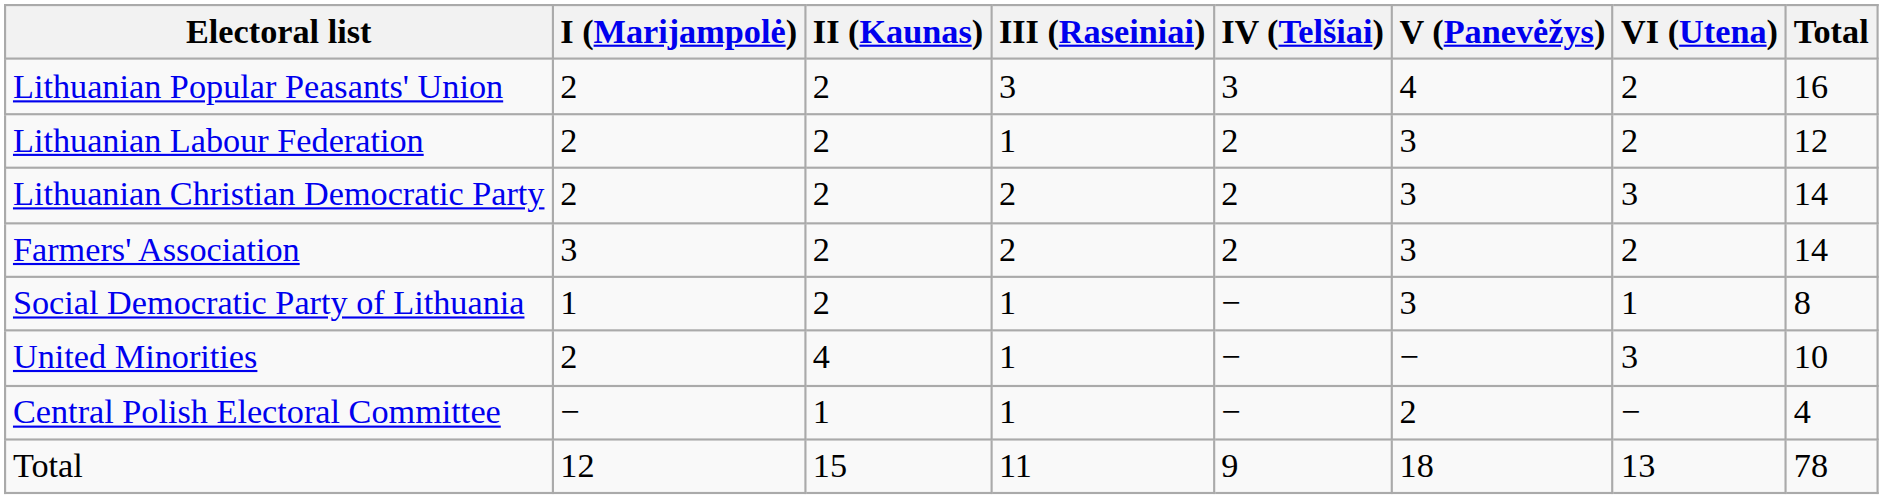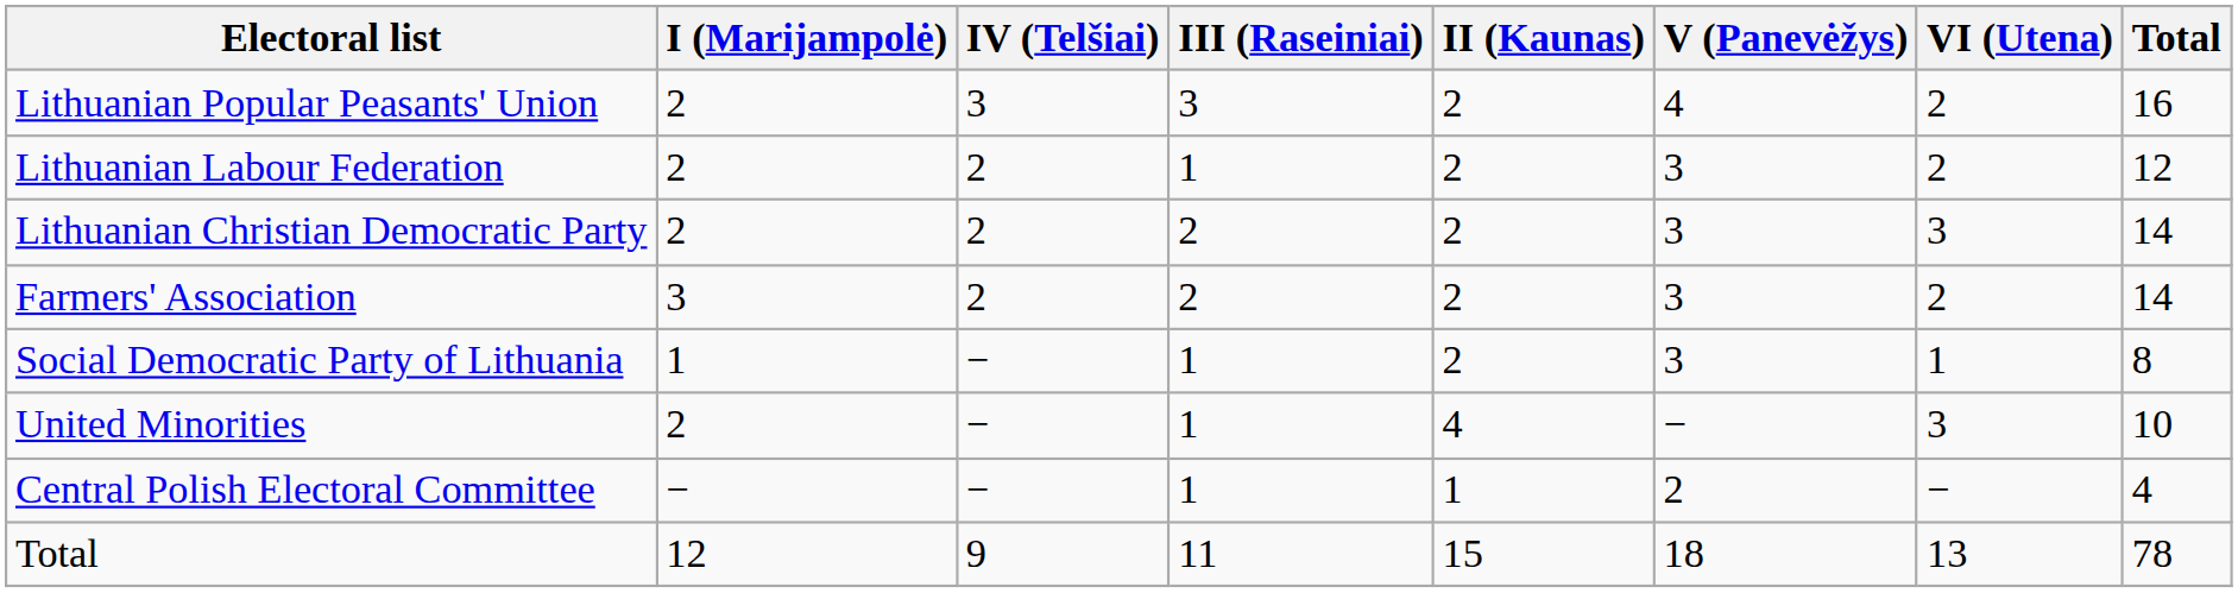columns swapped: II (Kaunas) <-> IV (Telšiai)
